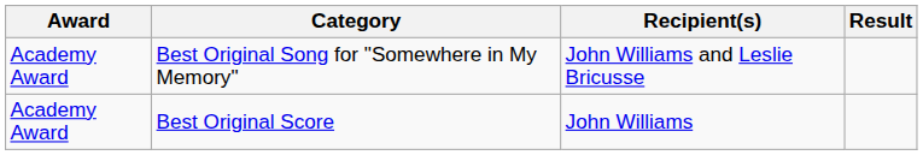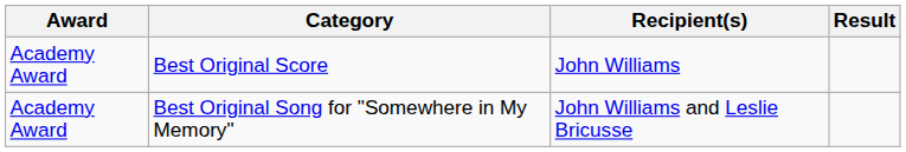rows swapped: Best Original Score <-> Best Original Song for "Somewhere in My Memory"
